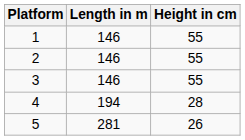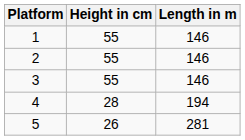columns swapped: Length in m <-> Height in cm
